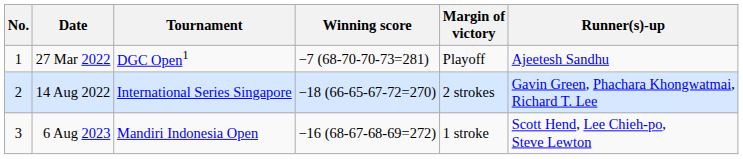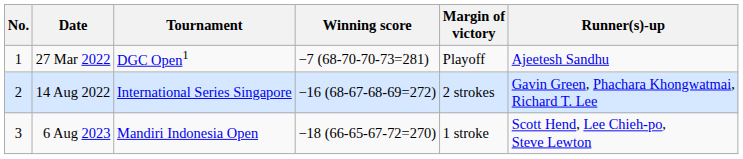14 Aug 2022 | Winning score: −18 (66-65-67-72=270) -> −16 (68-67-68-69=272)
6 Aug 2023 | Winning score: −16 (68-67-68-69=272) -> −18 (66-65-67-72=270)
